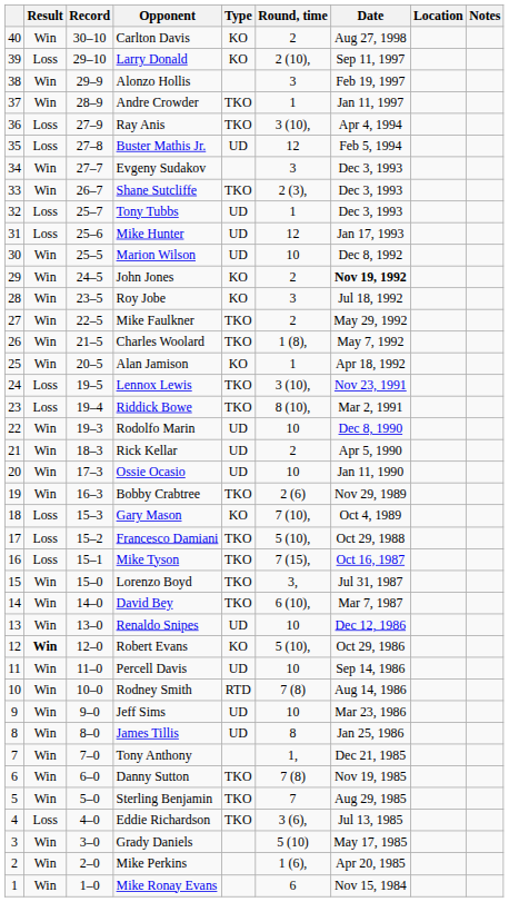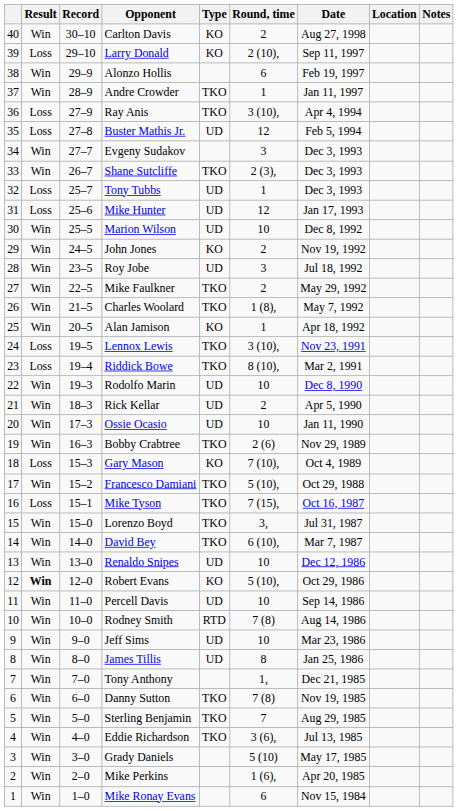Alonzo Hollis | Round, time: 3 -> 6
John Jones | Date: bold -> normal
Roy Jobe | Type: KO -> UD
Francesco Damiani | Result: Loss -> Win
Eddie Richardson | Result: Loss -> Win
